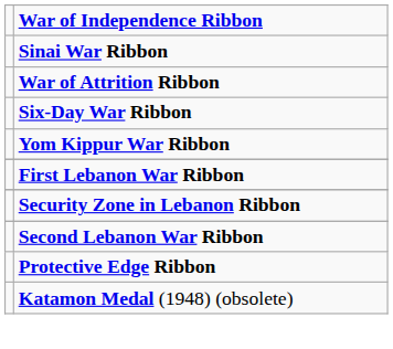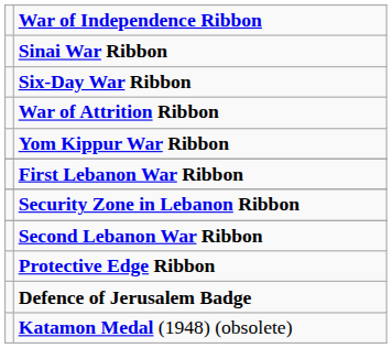rows swapped: Six-Day War Ribbon <-> War of Attrition Ribbon
+ row: Defence of Jerusalem Badge
